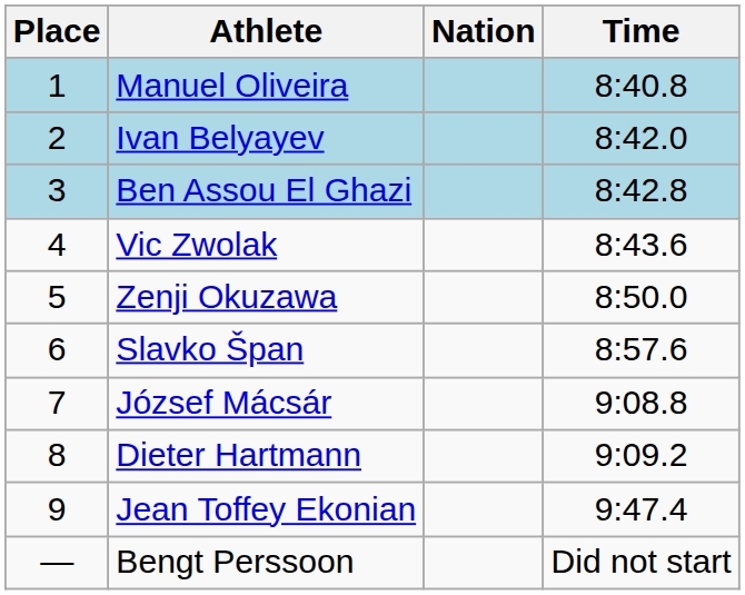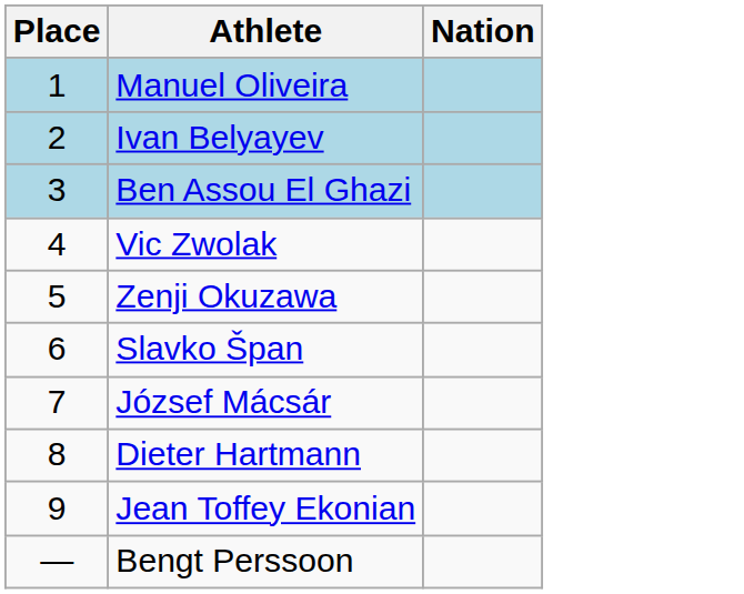- column: Time | 8:40.8 | 8:42.0 | 8:42.8 | 8:43.6 | 8:50.0 | 8:57.6 | 9:08.8 | 9:09.2 | 9:47.4 | Did not start
